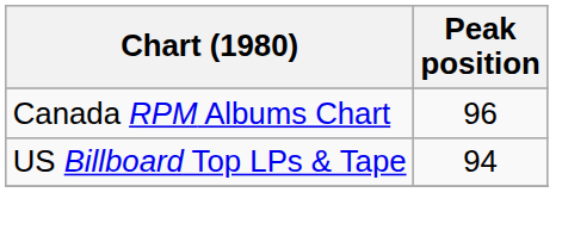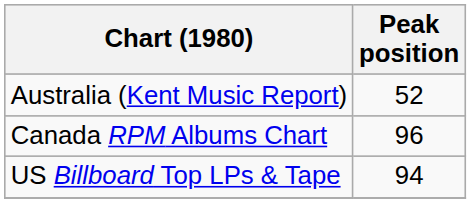+ row: Australia (Kent Music Report) | 52
